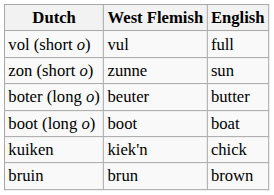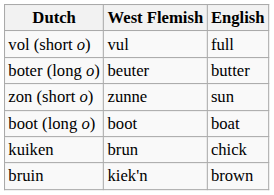rows swapped: zon (short o) <-> boter (long o)
kuiken | West Flemish: kiek'n -> brun
bruin | West Flemish: brun -> kiek'n
